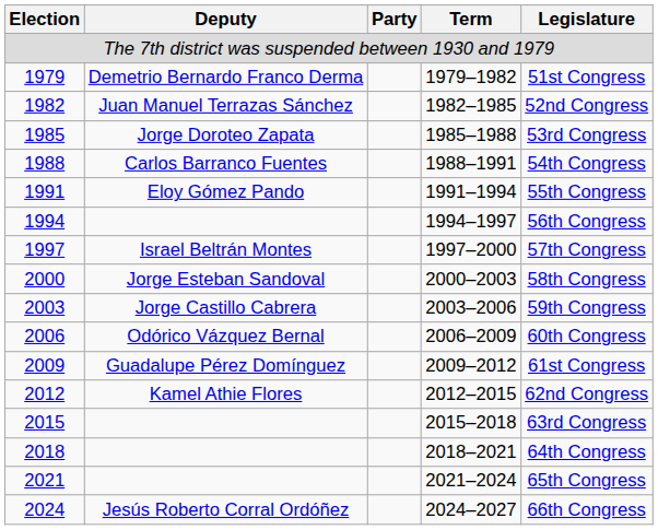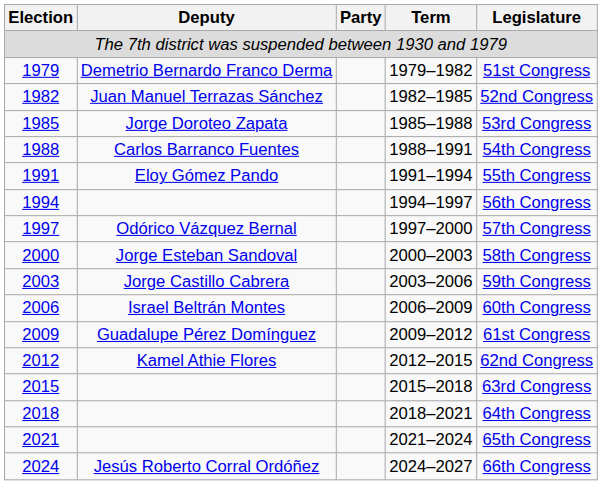1997 | Deputy: Israel Beltrán Montes -> Odórico Vázquez Bernal
2006 | Deputy: Odórico Vázquez Bernal -> Israel Beltrán Montes
